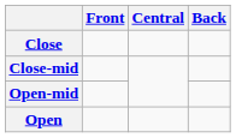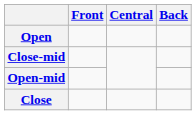rows swapped: Close <-> Open
